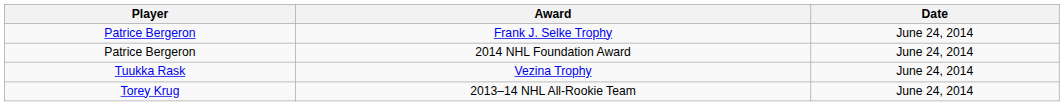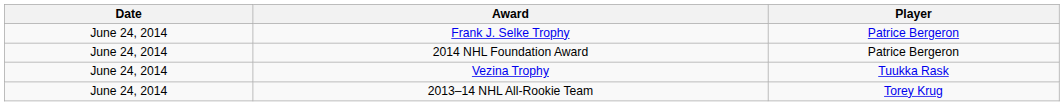columns swapped: Player <-> Date
